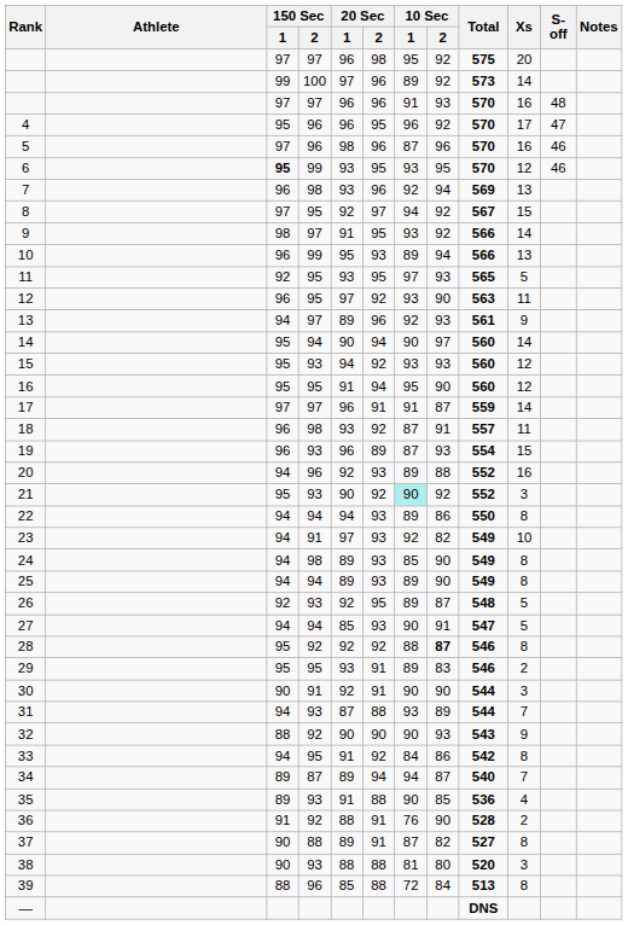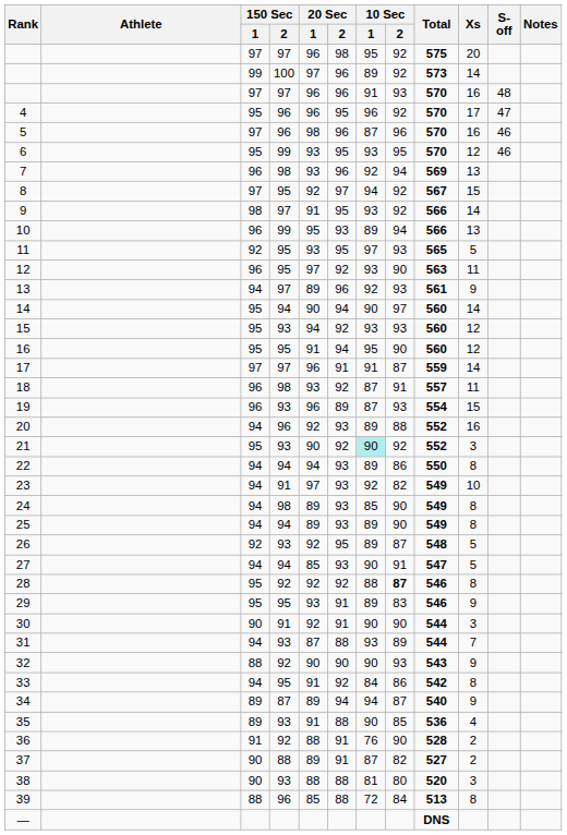6 | 150 Sec / 1: bold -> normal
29 | Xs: 2 -> 9
34 | Xs: 7 -> 9
37 | Xs: 8 -> 2
